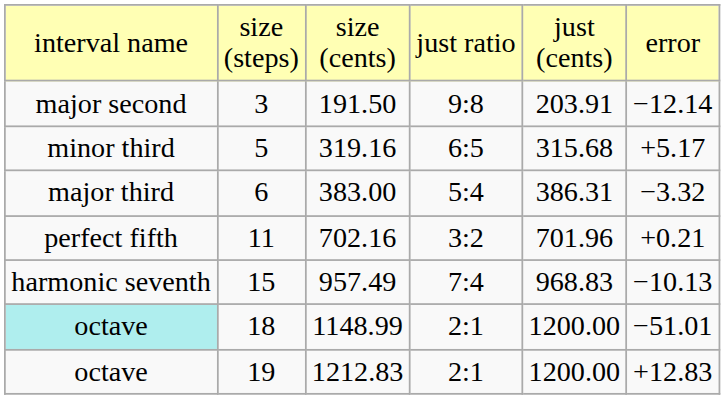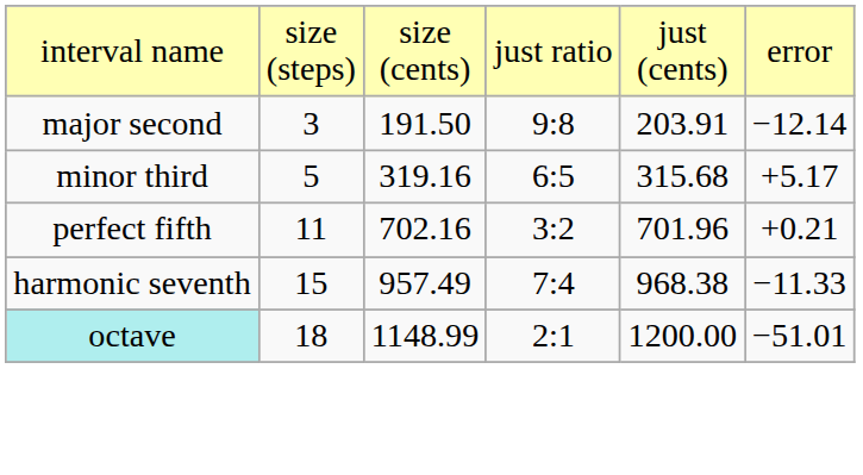- row: major third | 6 | 383.00 | 5:4 | 386.31 | −3.32
15 | column 5: 968.83 -> 968.38
15 | column 6: −10.13 -> −11.33
- row: octave | 19 | 1212.83 | 2:1 | 1200.00 | +12.83
